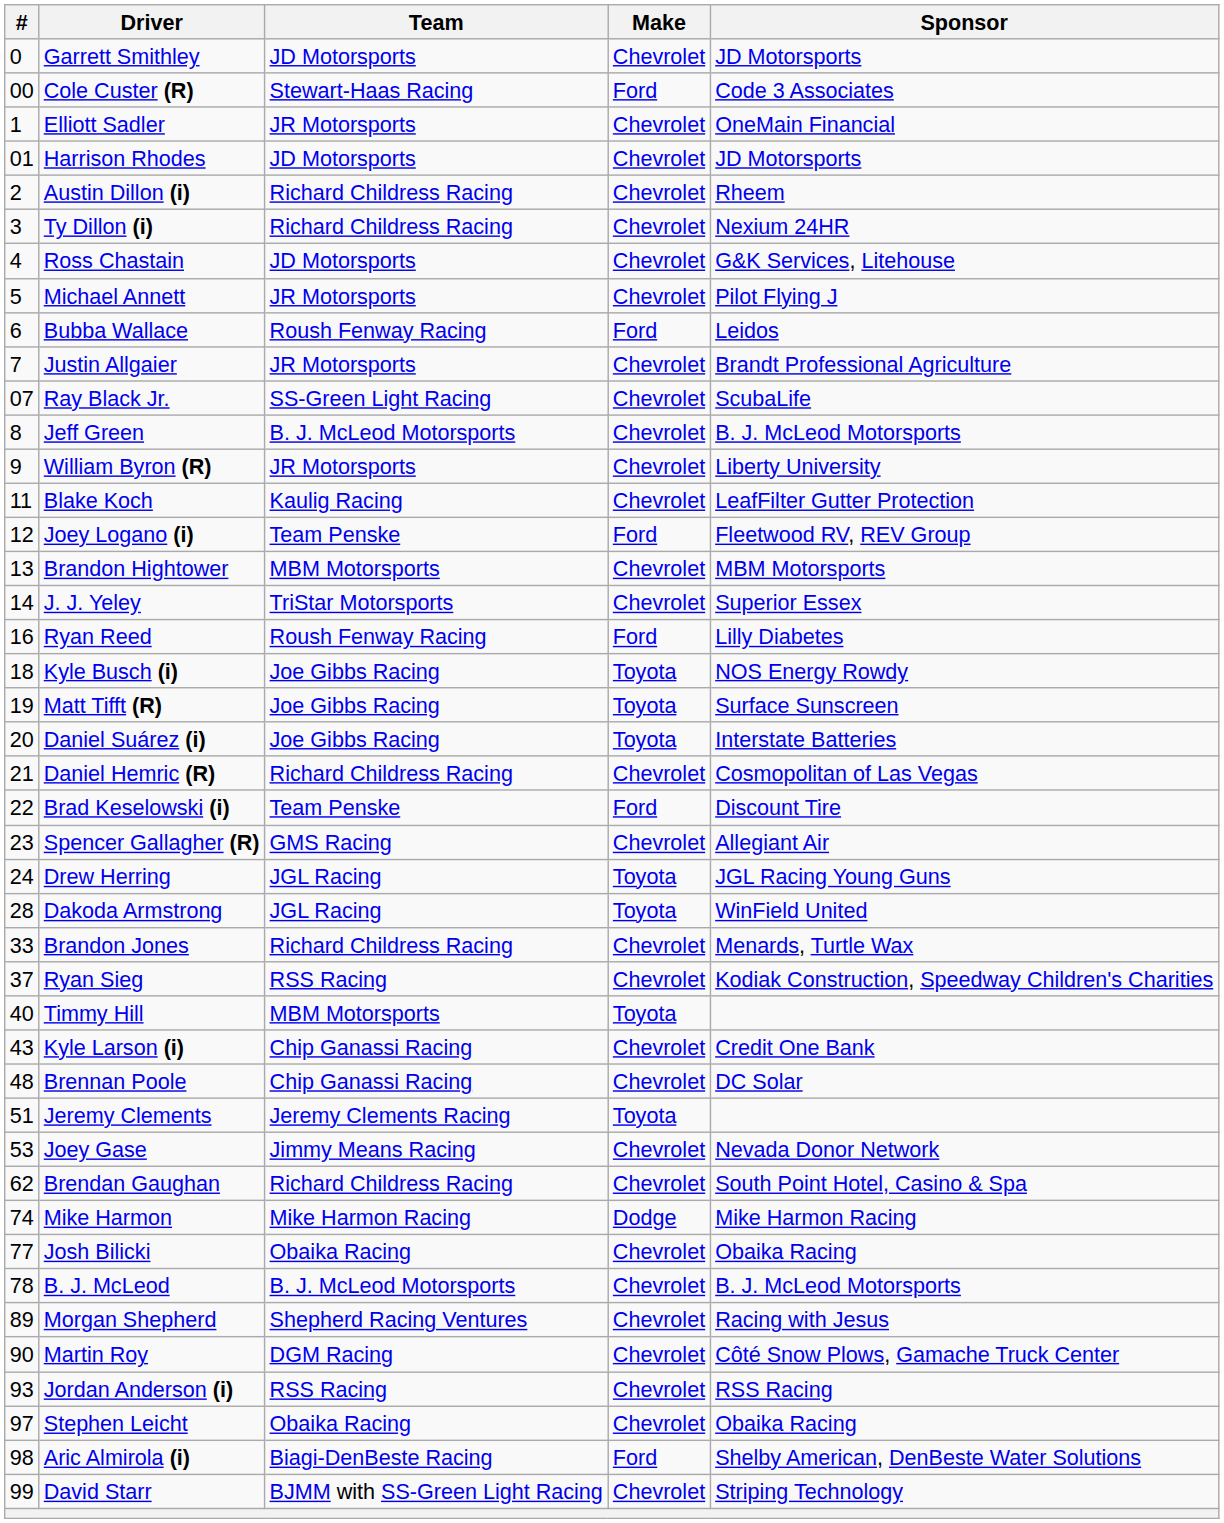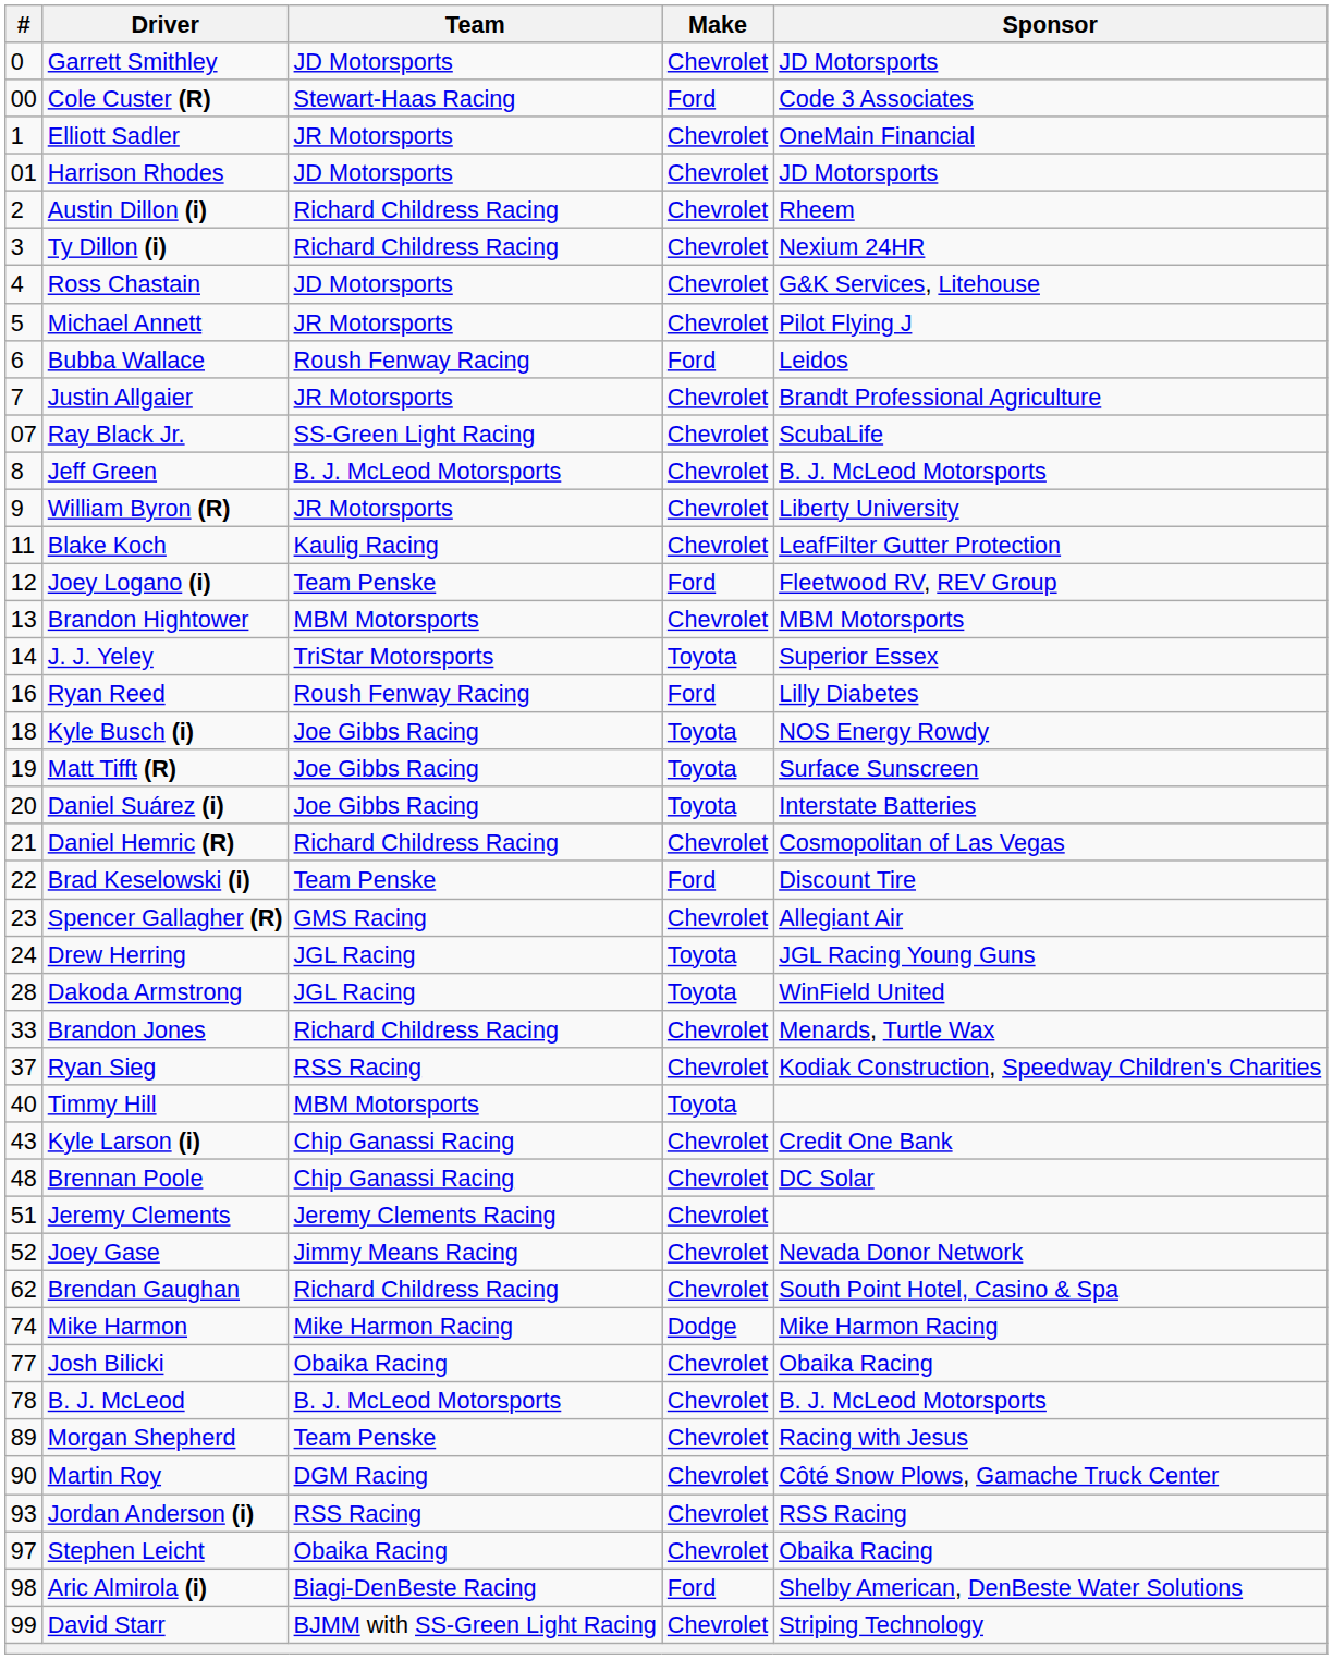J. J. Yeley | Make: Chevrolet -> Toyota
Jeremy Clements | Make: Toyota -> Chevrolet
Joey Gase | #: 53 -> 52
Morgan Shepherd | Team: Shepherd Racing Ventures -> Team Penske
